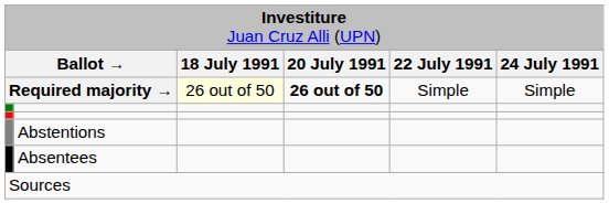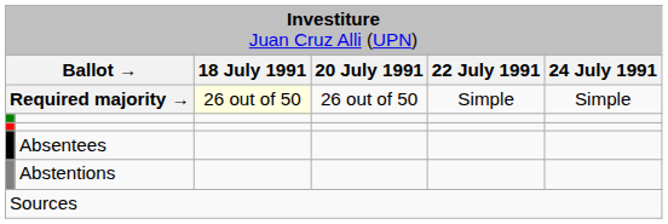Required majority → | column 4: bold -> normal
rows swapped: Abstentions <-> Absentees
